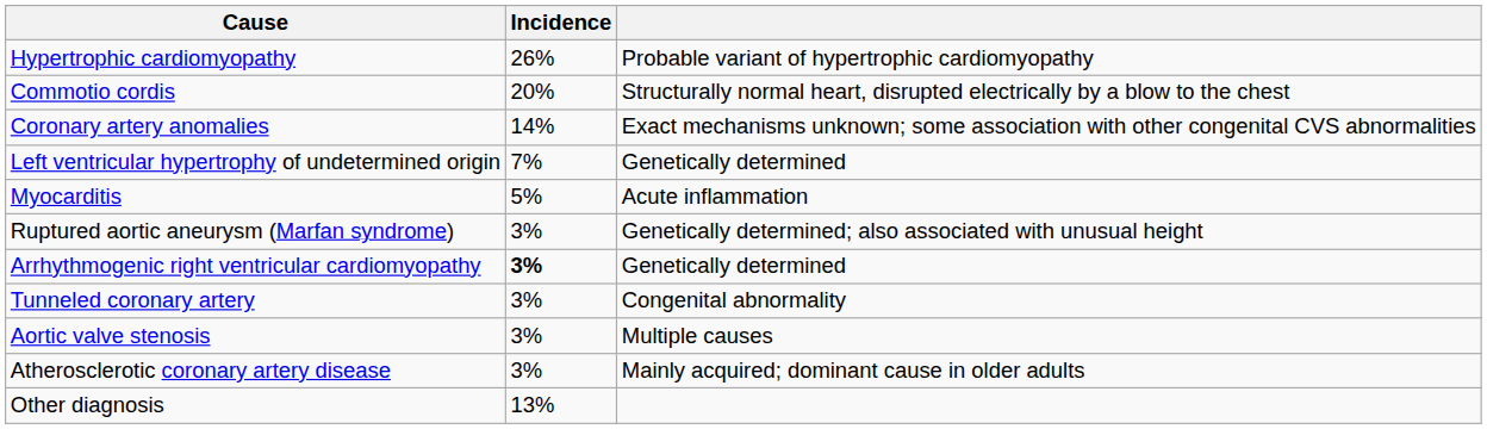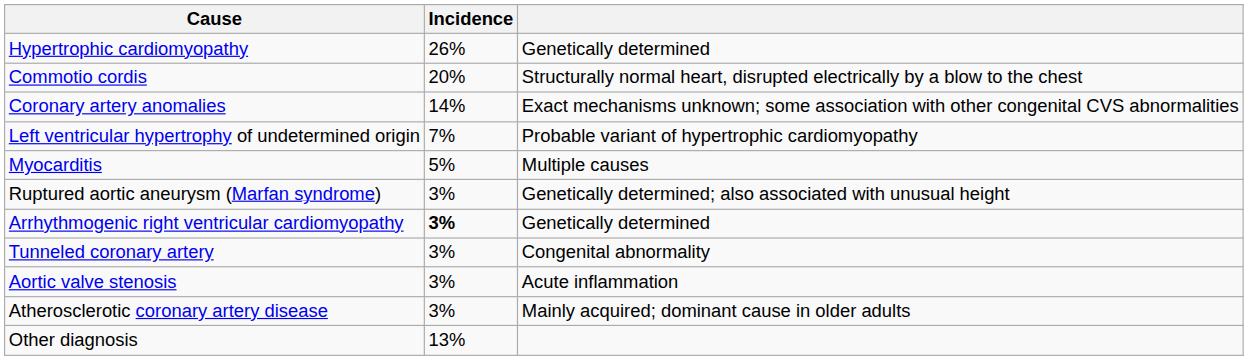Hypertrophic cardiomyopathy | column 3: Probable variant of hypertrophic cardiomyopathy -> Genetically determined
Left ventricular hypertrophy of undetermined origin | column 3: Genetically determined -> Probable variant of hypertrophic cardiomyopathy
Myocarditis | column 3: Acute inflammation -> Multiple causes
Aortic valve stenosis | column 3: Multiple causes -> Acute inflammation
